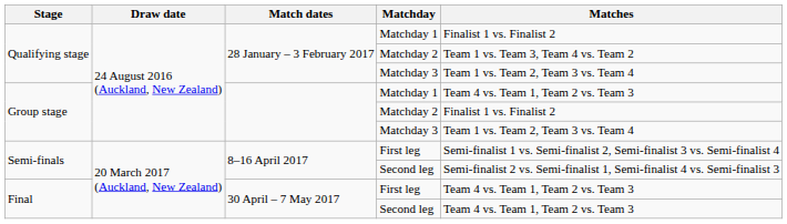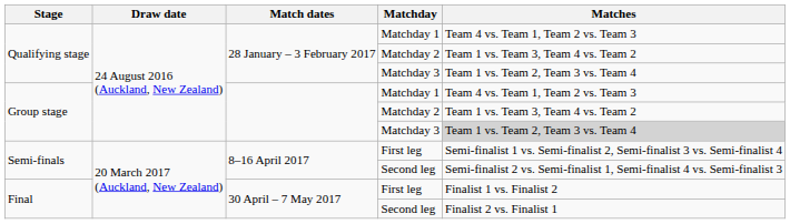Qualifying stage / Matchday 1 | Matches: Finalist 1 vs. Finalist 2 -> Team 4 vs. Team 1, Team 2 vs. Team 3
Group stage / Matchday 2 | Matches: Finalist 1 vs. Finalist 2 -> Team 1 vs. Team 3, Team 4 vs. Team 2
Group stage / Matchday 3 | Matches: no background -> lightgrey background
Final / First leg | Matches: Team 4 vs. Team 1, Team 2 vs. Team 3 -> Finalist 1 vs. Finalist 2
Final / Second leg | Matches: Team 4 vs. Team 1, Team 2 vs. Team 3 -> Finalist 2 vs. Finalist 1
